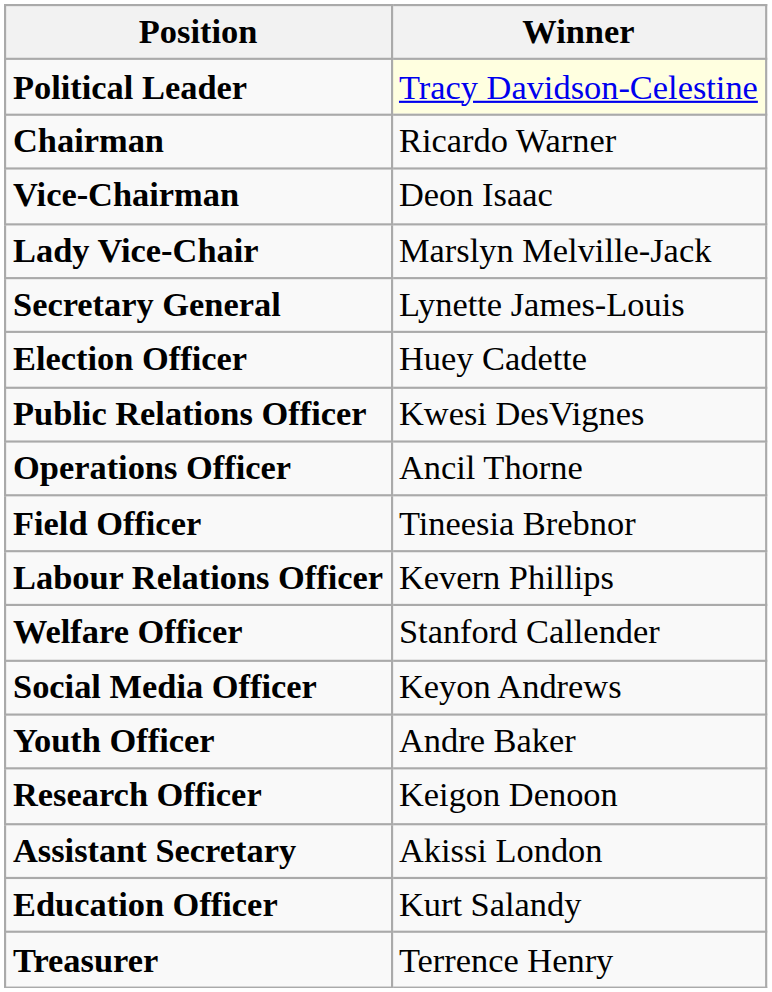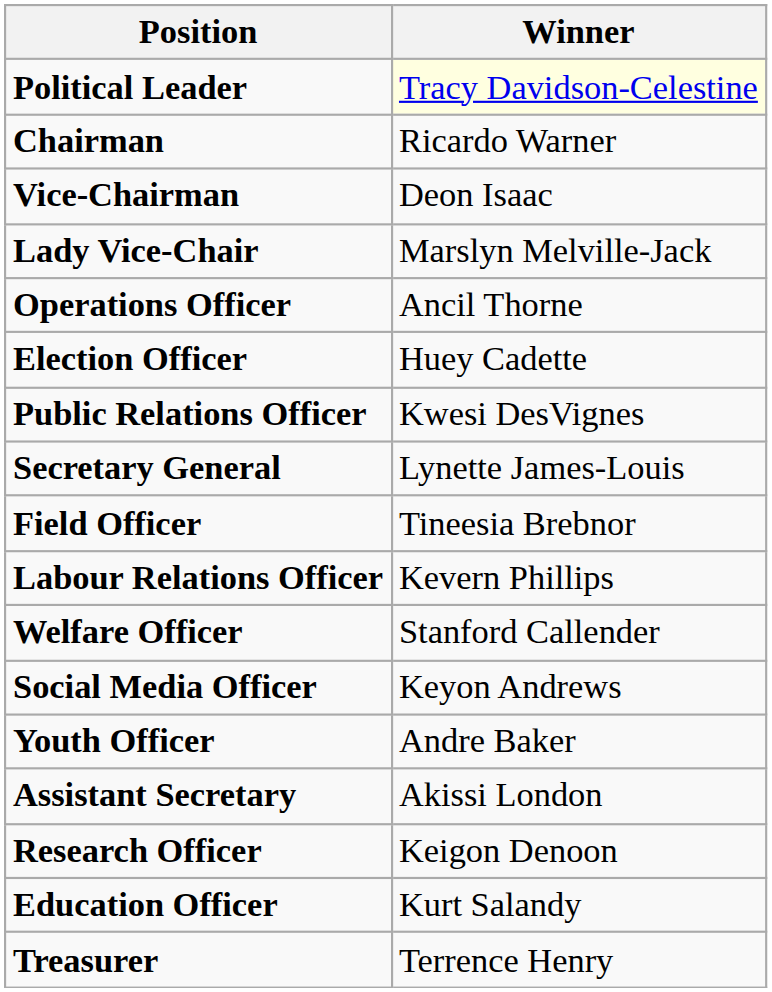rows swapped: Secretary General <-> Operations Officer
rows swapped: Assistant Secretary <-> Research Officer
